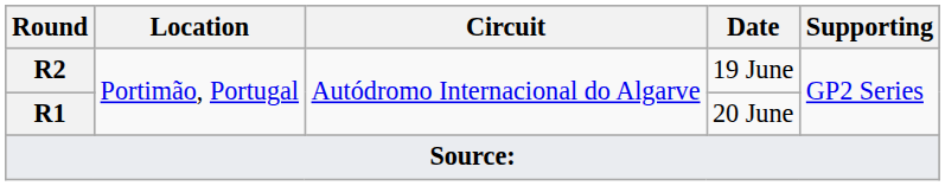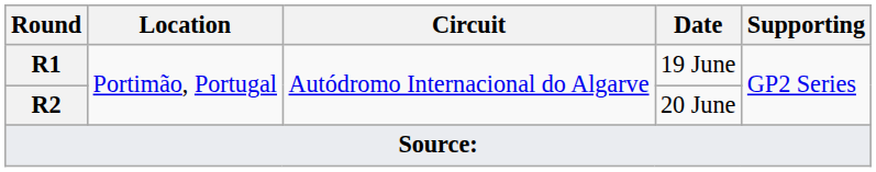19 June | Round: R2 -> R1
20 June | Round: R1 -> R2
